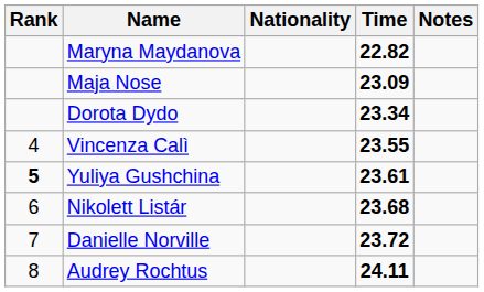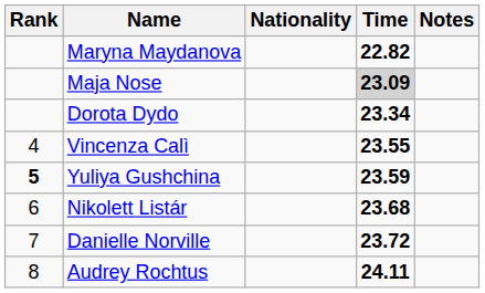Maja Nose | Time: no background -> lightgrey background
Yuliya Gushchina | Time: 23.61 -> 23.59
